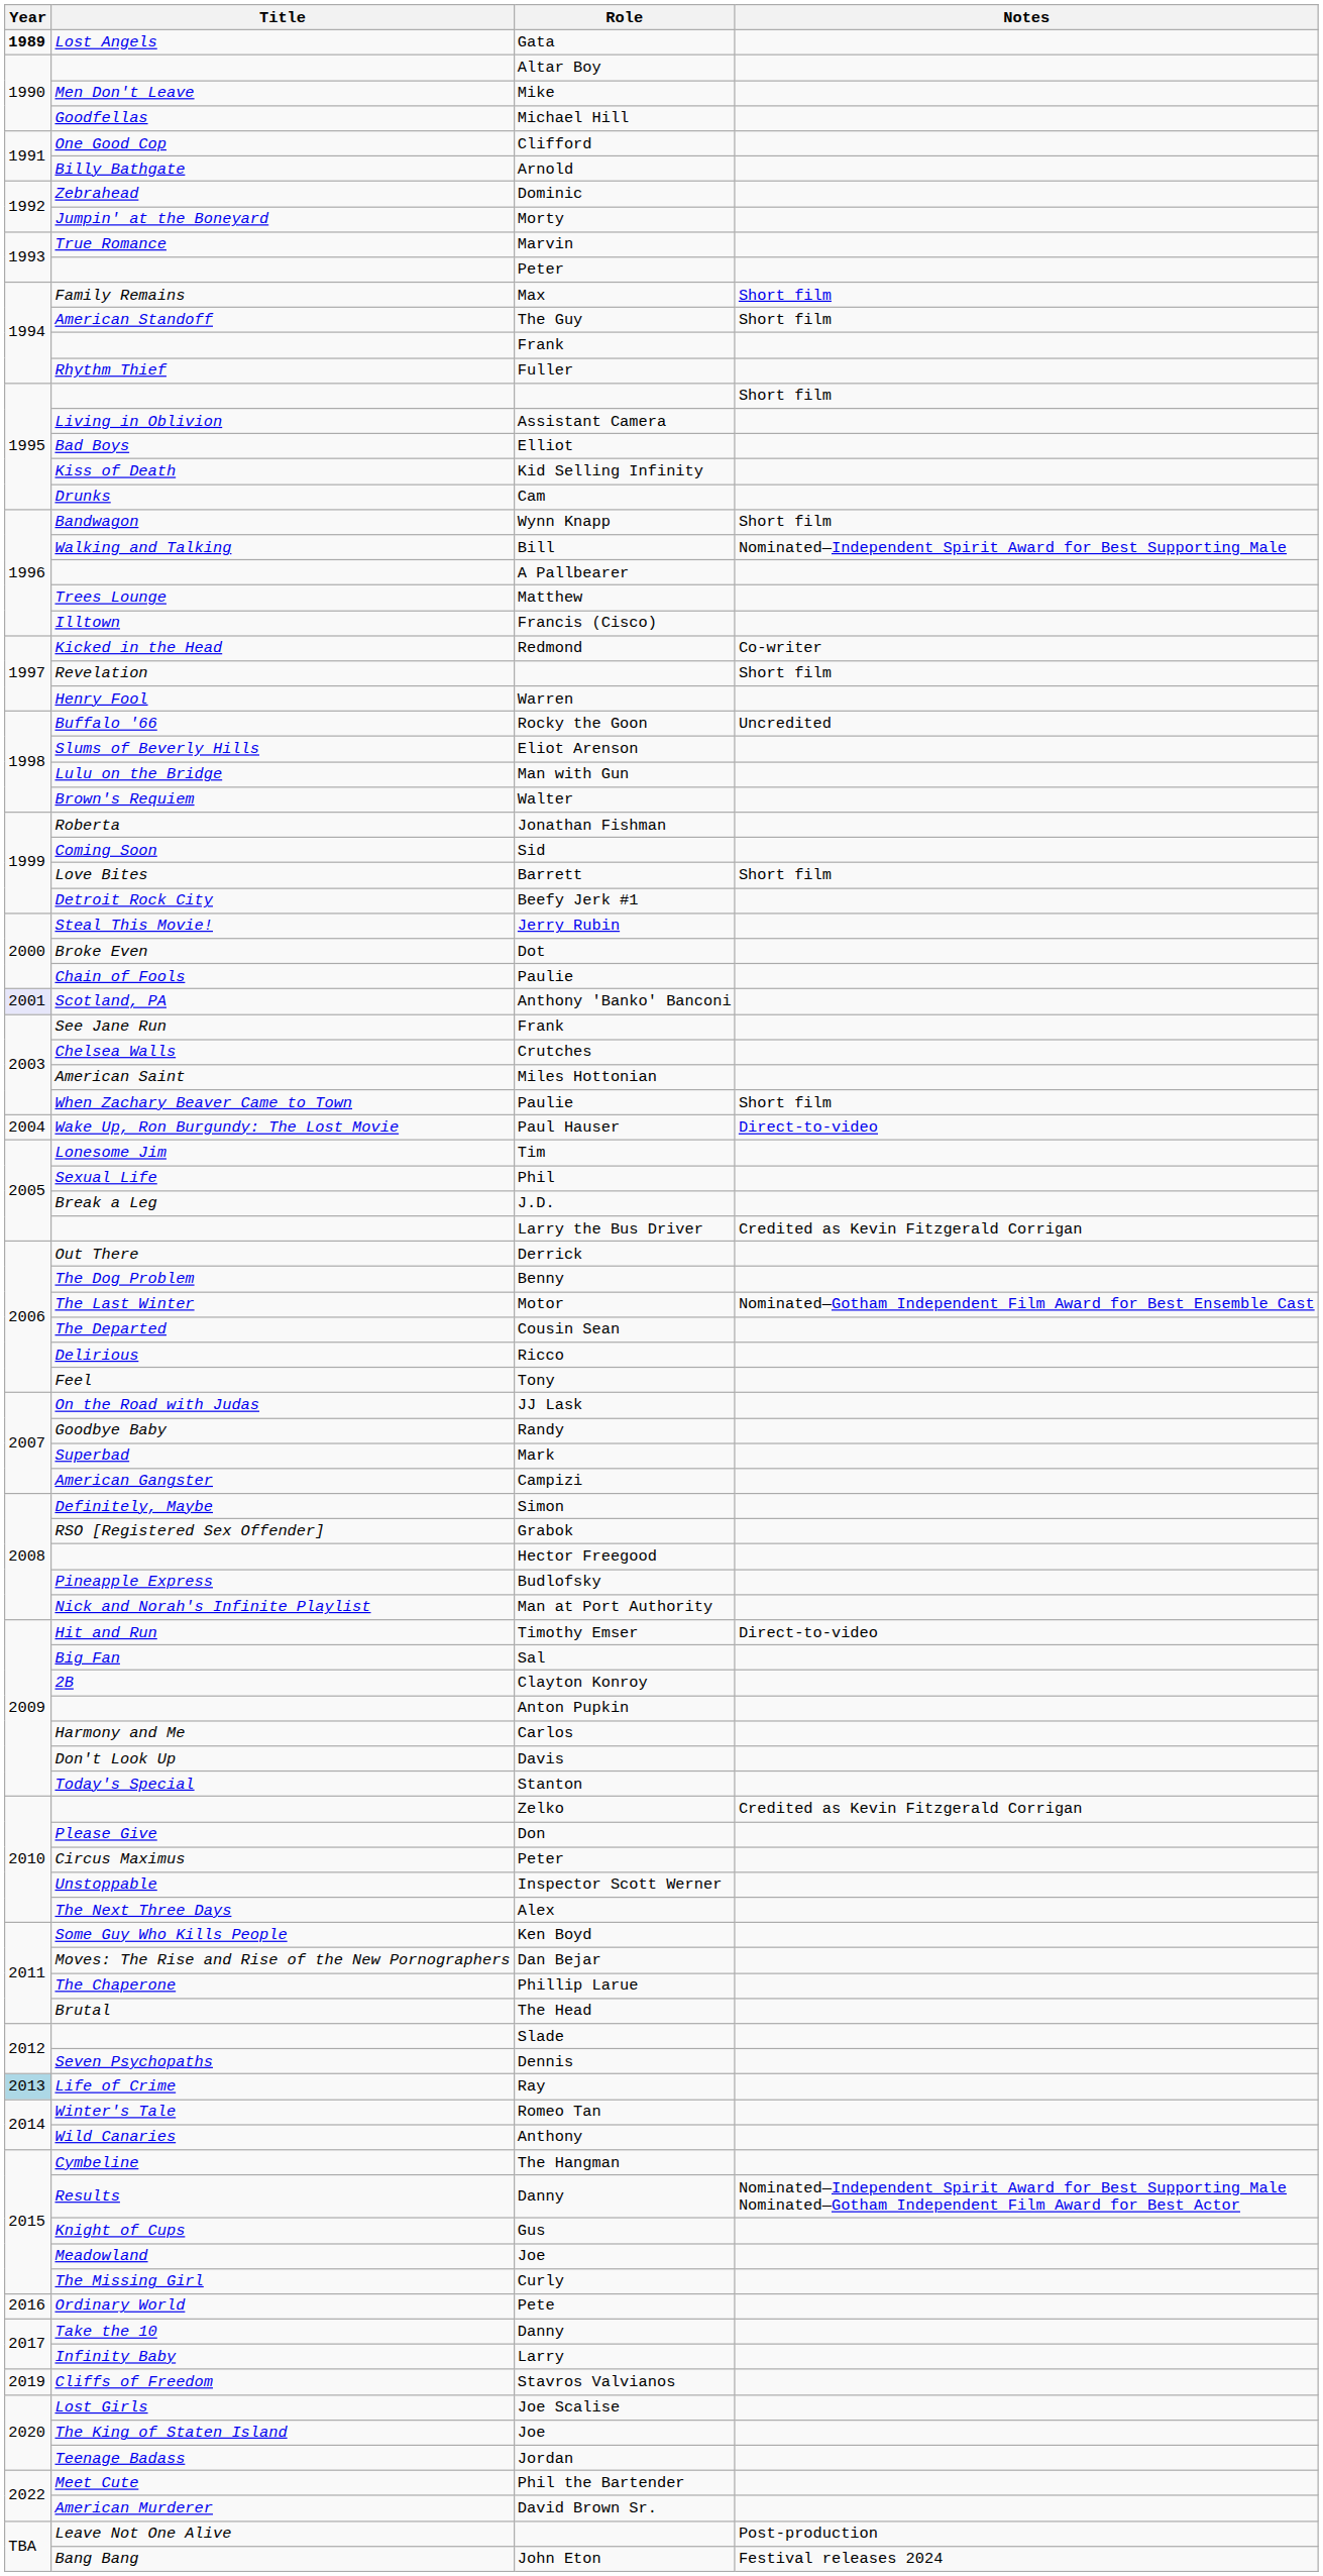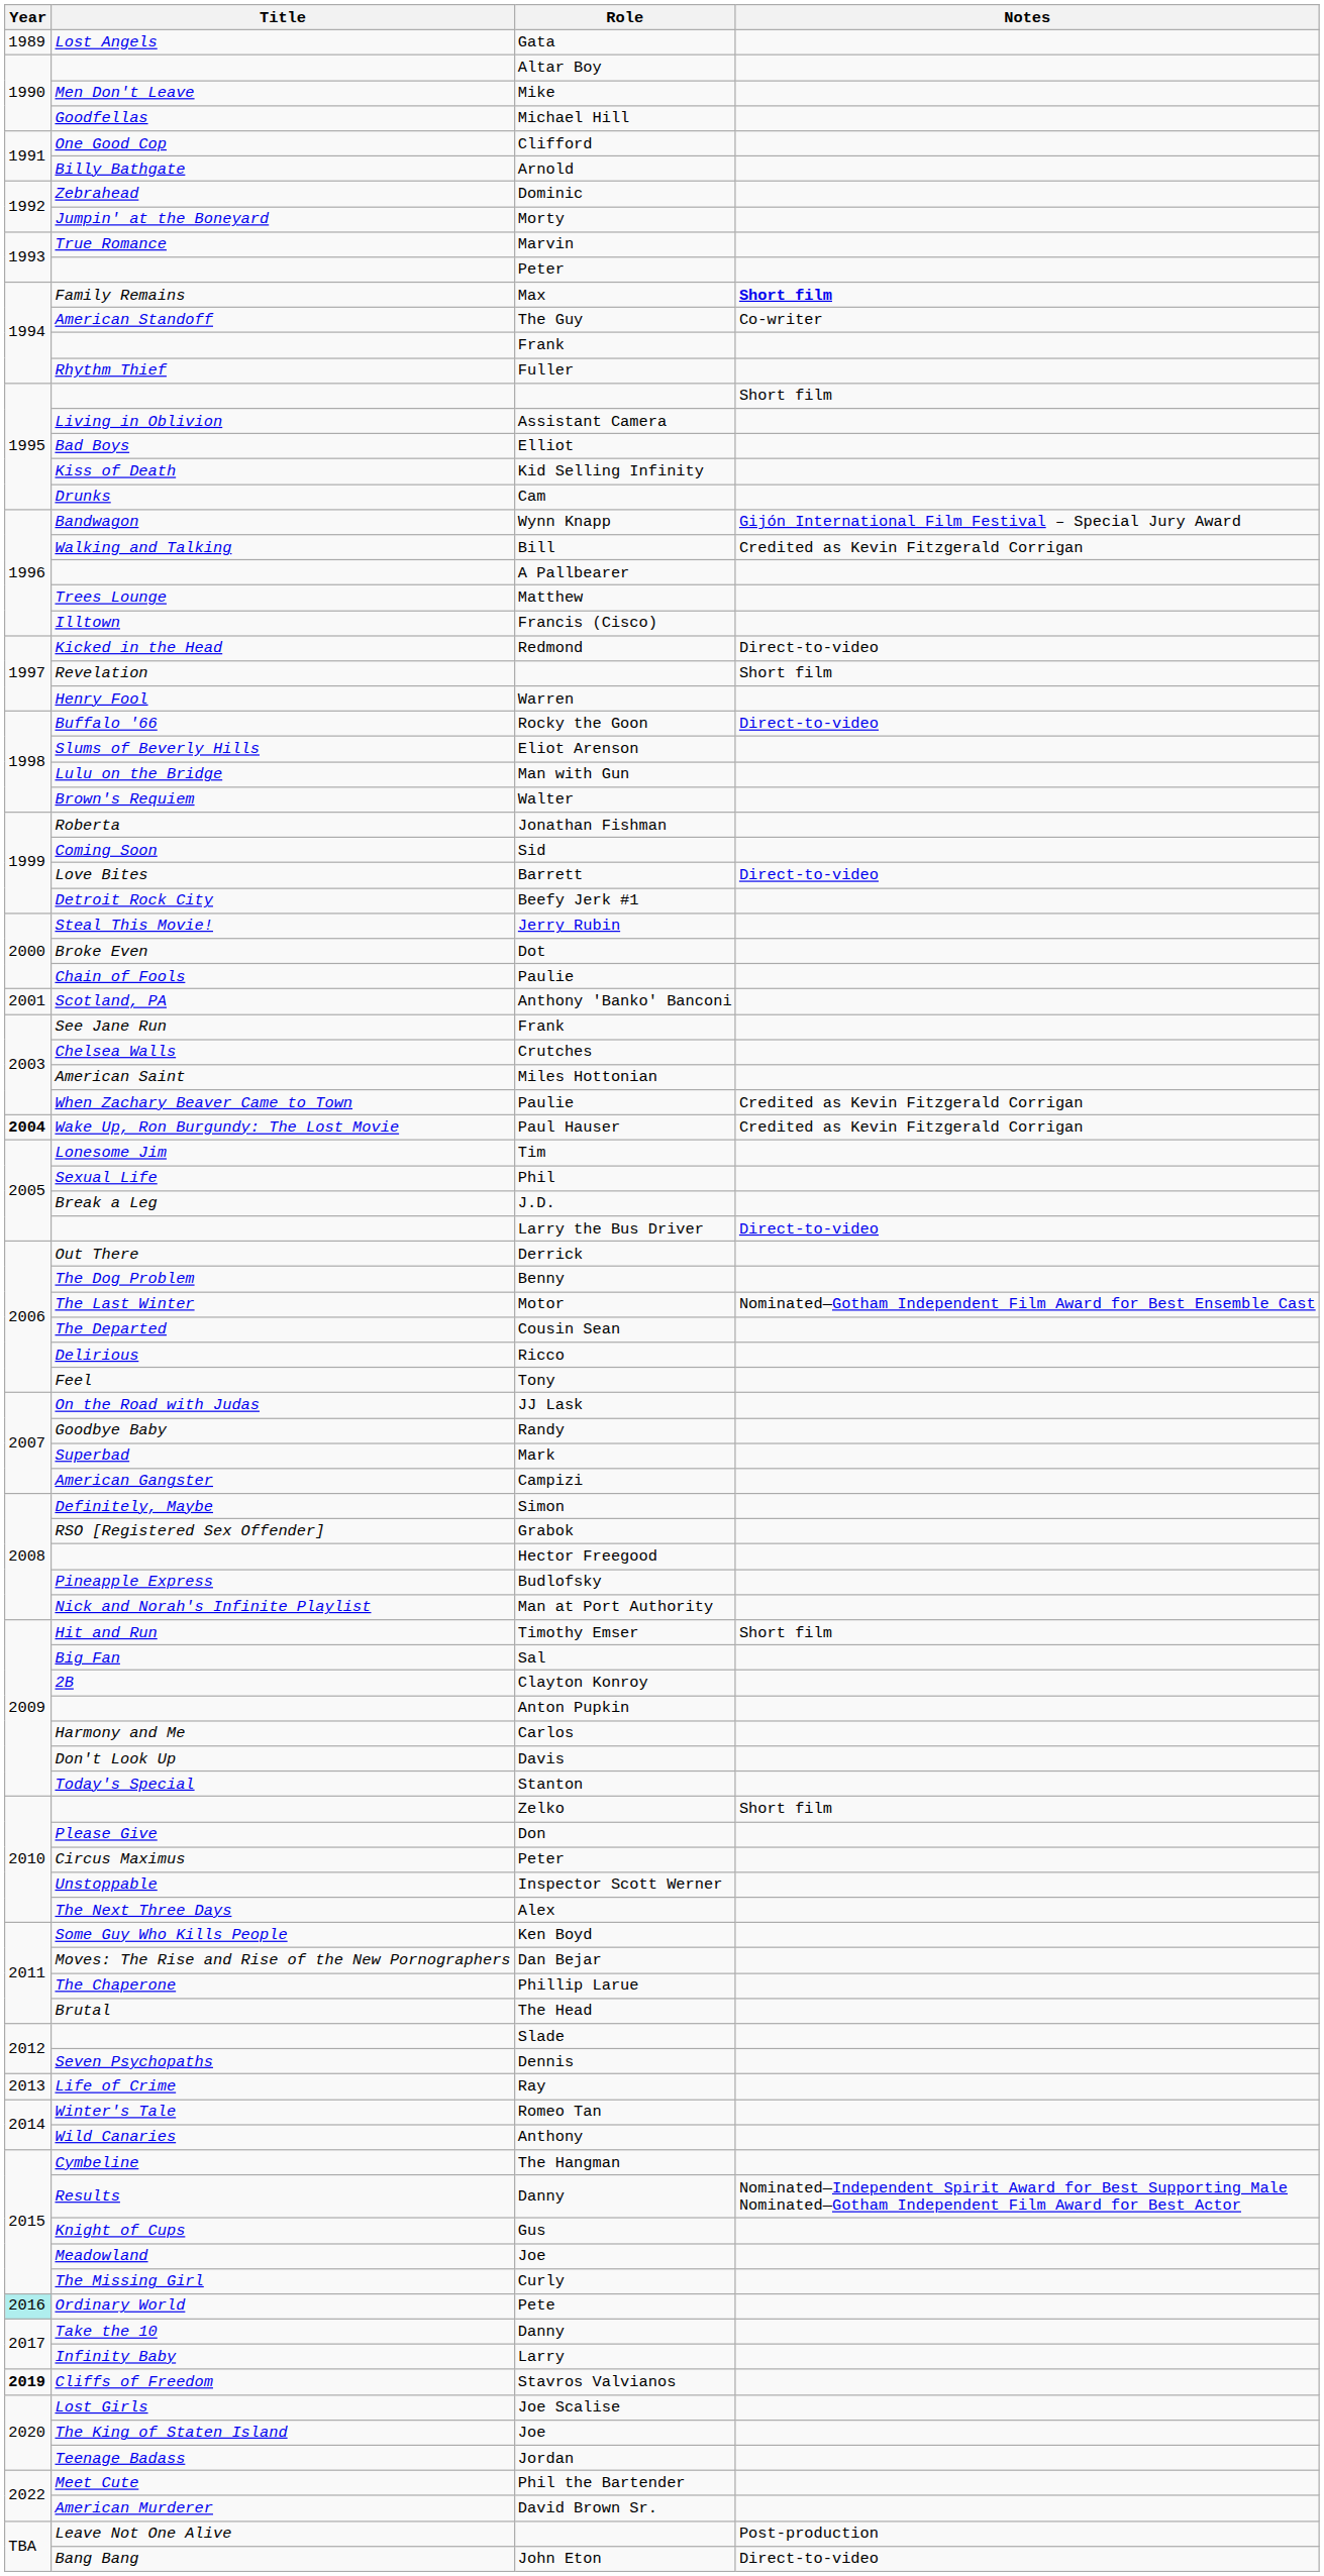Gata | Year: bold -> normal
Max | Notes: normal -> bold
The Guy | Notes: Short film -> Co-writer
Wynn Knapp | Notes: Short film -> Gijón International Film Festival – Special Jury Award
Bill | Notes: Nominated—Independent Spirit Award for Best Supporting Male -> Credited as Kevin Fitzgerald Corrigan
Redmond | Notes: Co-writer -> Direct-to-video
Rocky the Goon | Notes: Uncredited -> Direct-to-video
Barrett | Notes: Short film -> Direct-to-video
Anthony 'Banko' Banconi | Year: lavender background -> no background
When Zachary Beaver Came to Town / Paulie | Notes: Short film -> Credited as Kevin Fitzgerald Corrigan
Paul Hauser | Year: normal -> bold
Paul Hauser | Notes: Direct-to-video -> Credited as Kevin Fitzgerald Corrigan
Larry the Bus Driver | Notes: Credited as Kevin Fitzgerald Corrigan -> Direct-to-video
Timothy Emser | Notes: Direct-to-video -> Short film
Zelko | Notes: Credited as Kevin Fitzgerald Corrigan -> Short film
Ray | Year: lightblue background -> no background
Pete | Year: no background -> paleturquoise background
Stavros Valvianos | Year: normal -> bold
John Eton | Notes: Festival releases 2024 -> Direct-to-video
